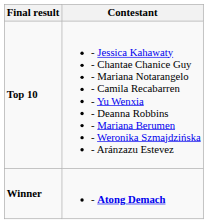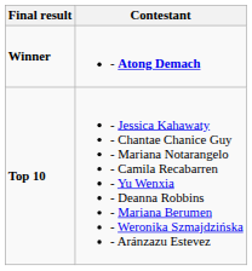rows swapped: Winner <-> Top 10
